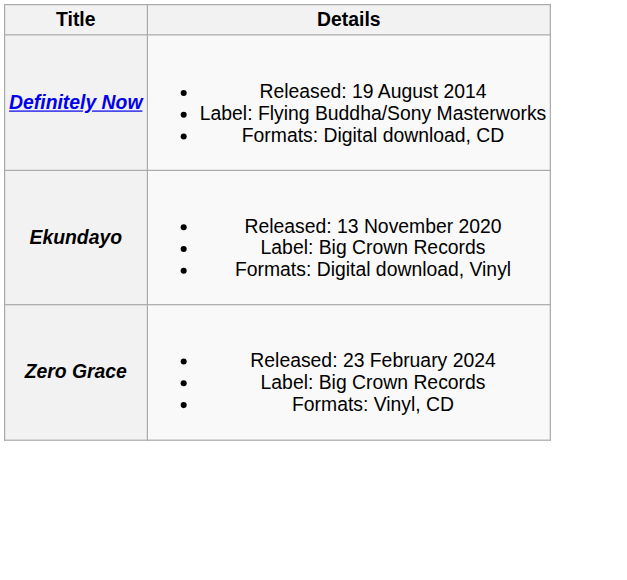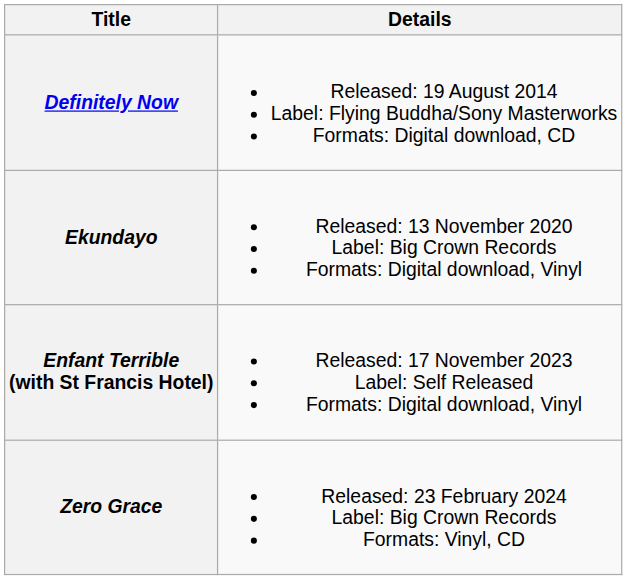+ row: Enfant Terrible (with St Francis Hotel) | Released: 17 November 2023 Label: Self Released Formats: Digital download, Vinyl
